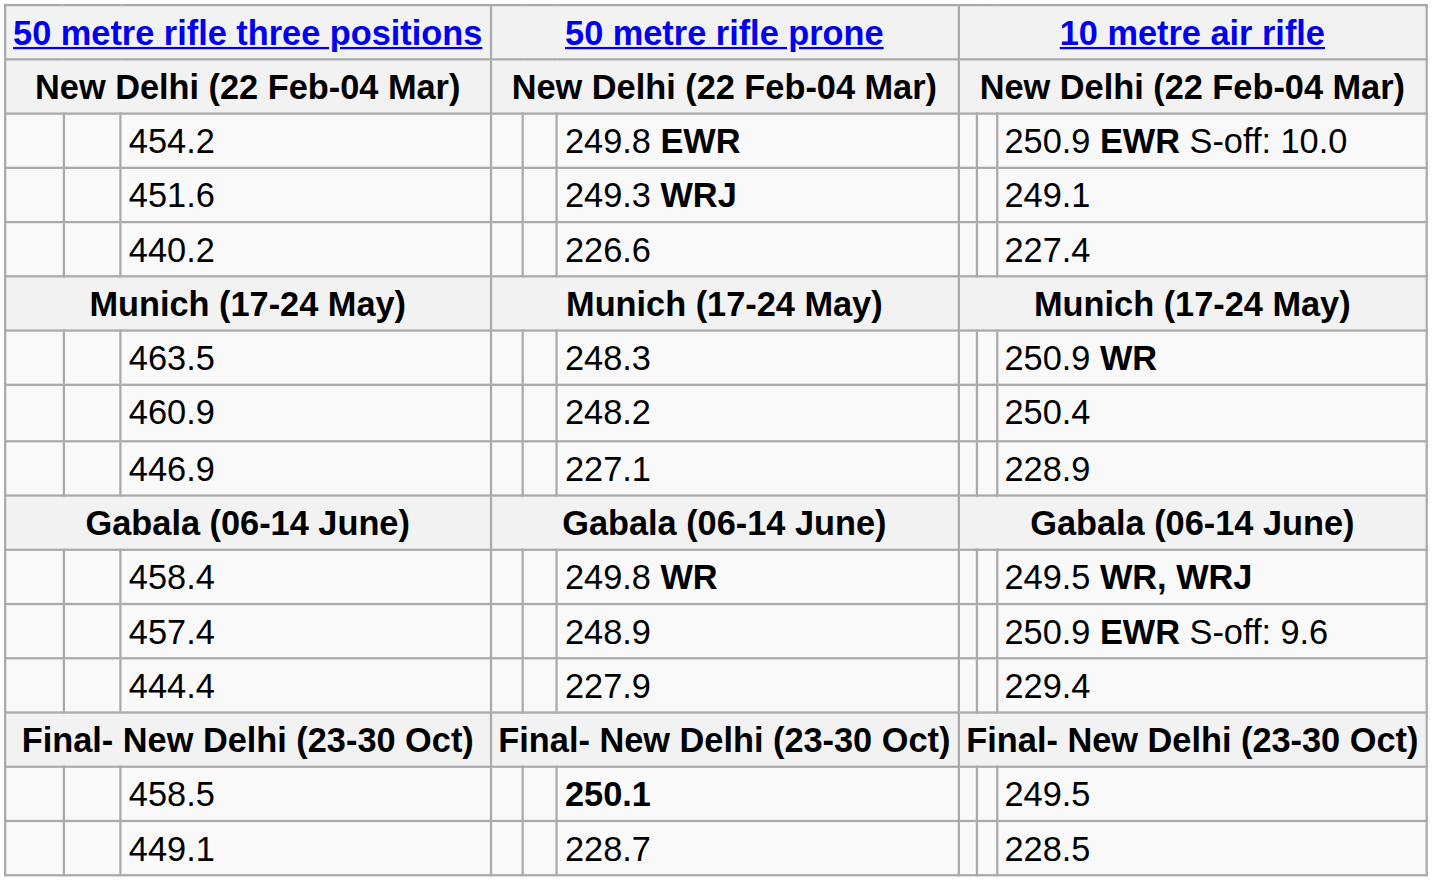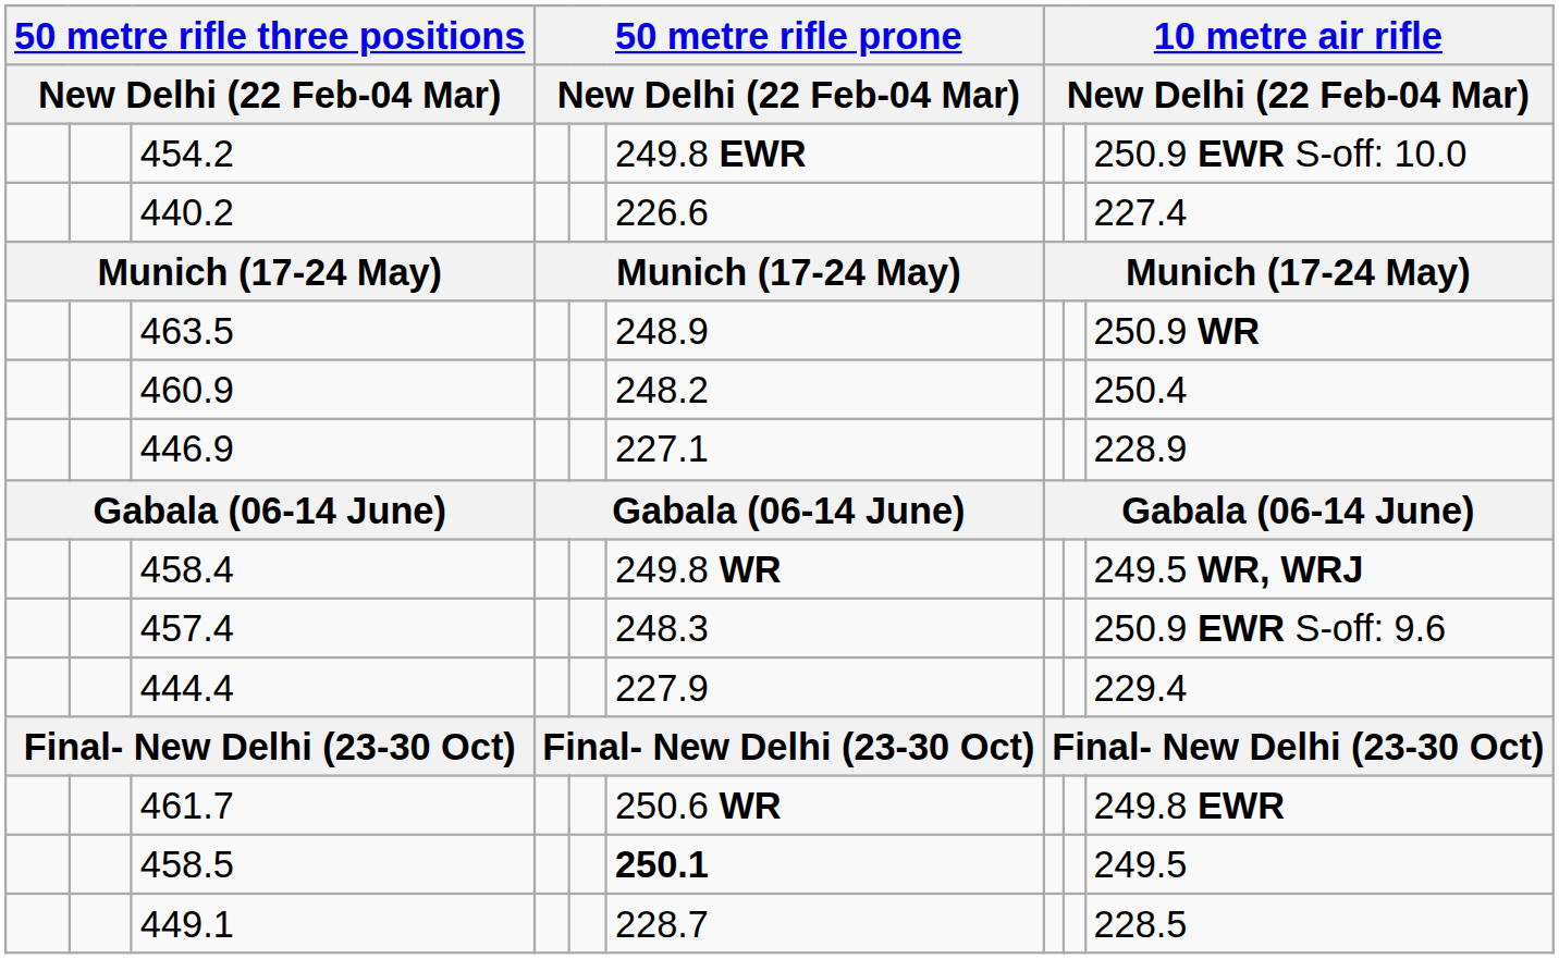- row: 451.6 | 249.3 WRJ | 249.1
463.5 | column 6: 248.3 -> 248.9
457.4 | column 6: 248.9 -> 248.3
+ row: 461.7 | 250.6 WR | 249.8 EWR
